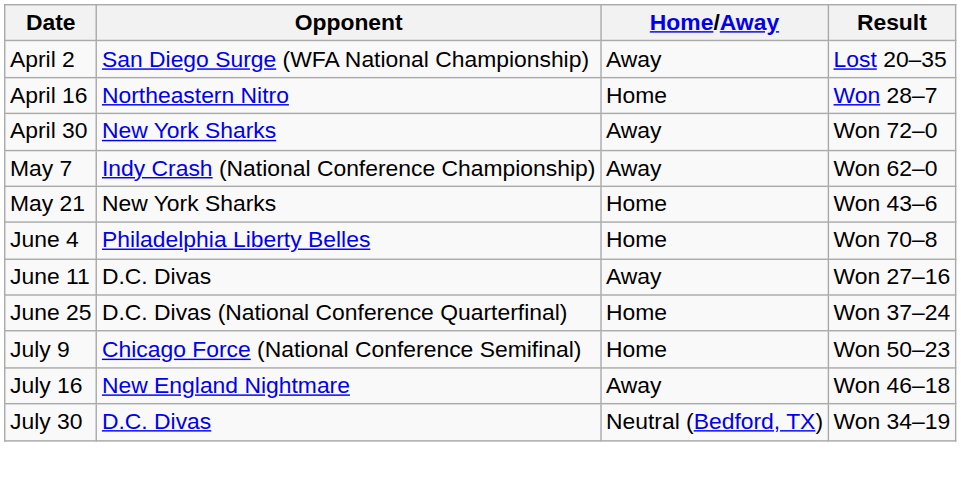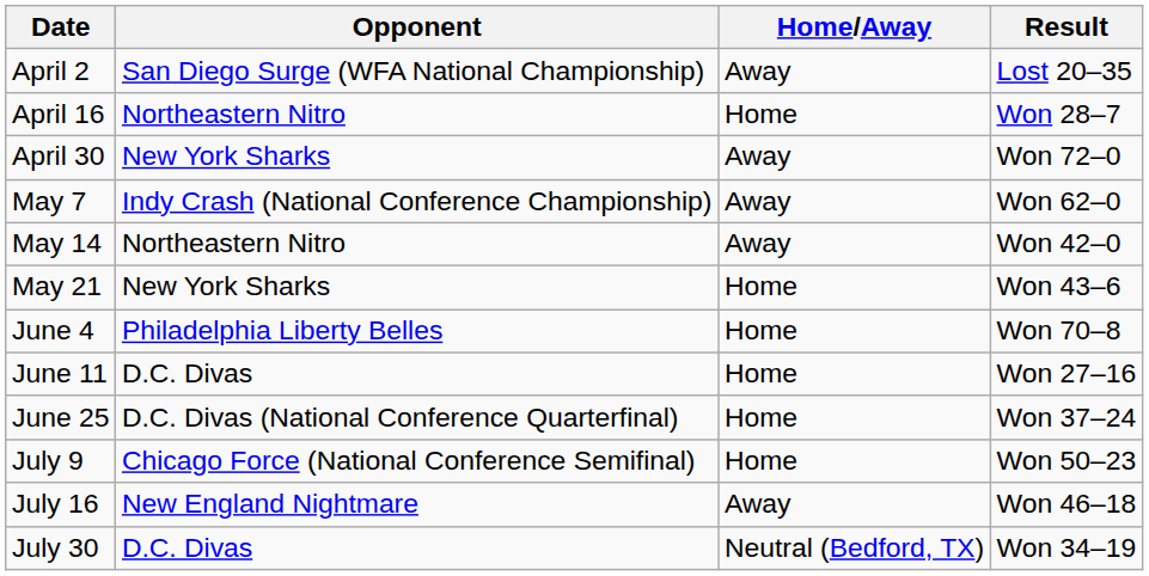+ row: May 14 | Northeastern Nitro | Away | Won 42–0
June 11 | Home/Away: Away -> Home
